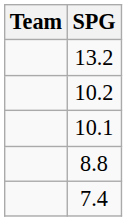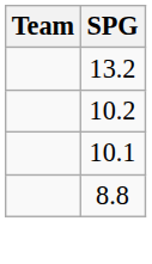- row: 7.4
